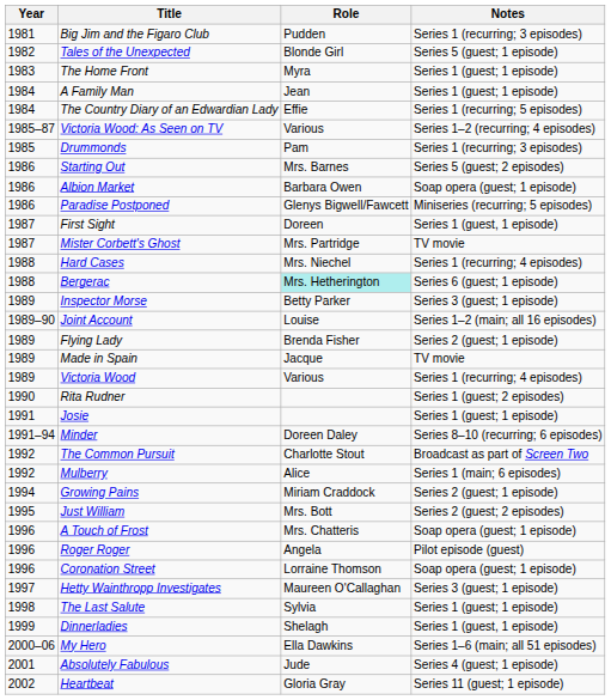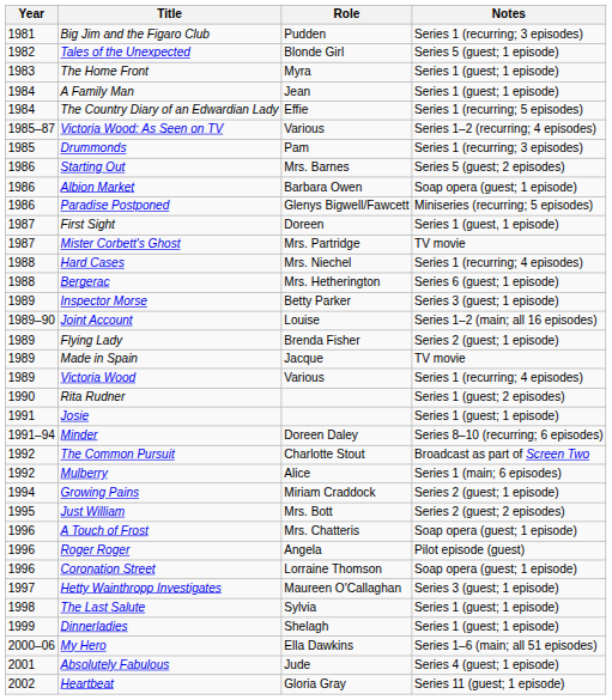Bergerac | Role: paleturquoise background -> no background
Dinnerladies | Notes: Series 1 (guest, 1 episode) -> Series 1 (guest; 1 episode)
